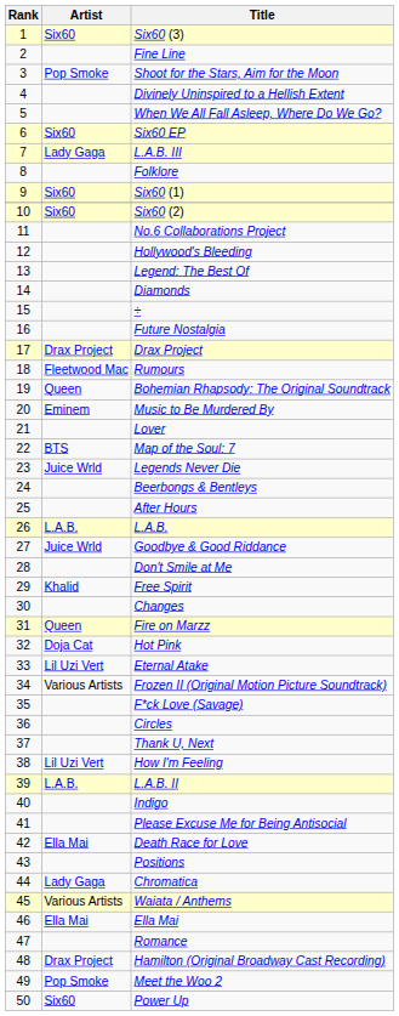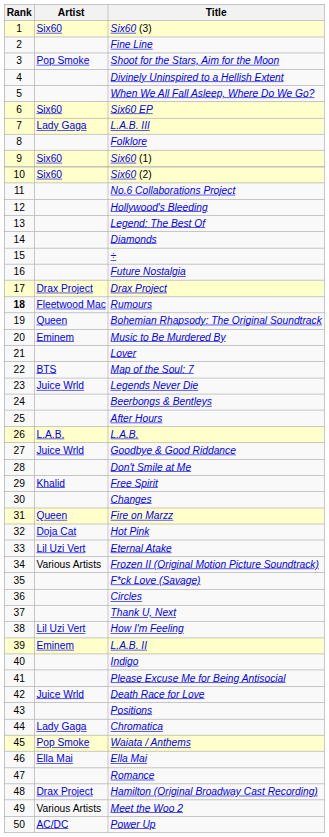Rumours | Rank: normal -> bold
L.A.B. II | Artist: L.A.B. -> Eminem
Death Race for Love | Artist: Ella Mai -> Juice Wrld
Waiata / Anthems | Artist: Various Artists -> Pop Smoke
Meet the Woo 2 | Artist: Pop Smoke -> Various Artists
Power Up | Artist: Six60 -> AC/DC
